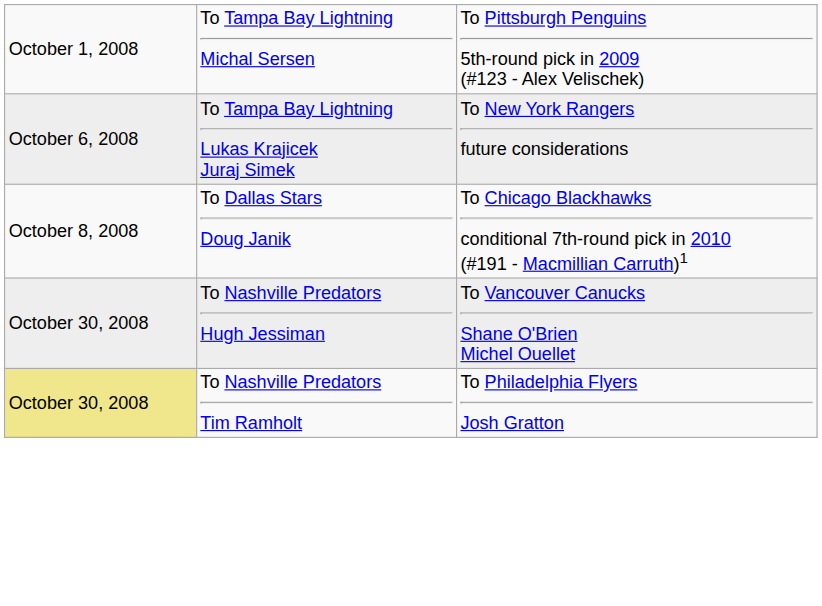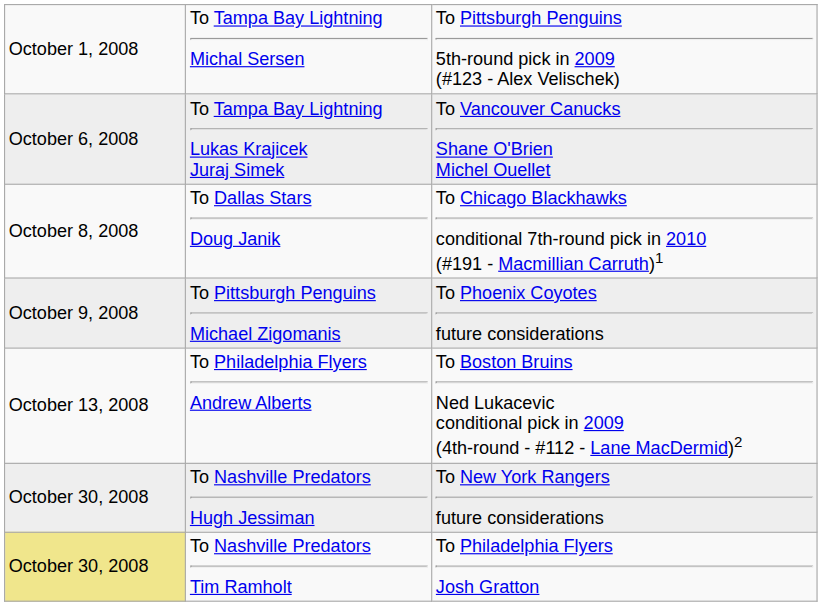To Tampa Bay Lightning Lukas Krajicek Juraj Simek | column 3: To New York Rangers future considerations -> To Vancouver Canucks Shane O'Brien Michel Ouellet
+ row: October 9, 2008 | To Pittsburgh Penguins Michael Zigomanis | To Phoenix Coyotes future considerations
+ row: October 13, 2008 | To Philadelphia Flyers Andrew Alberts | To Boston Bruins Ned Lukacevic conditional pick in 2009 (4th-round - #112 - Lane MacDermid)2
To Nashville Predators Hugh Jessiman | column 3: To Vancouver Canucks Shane O'Brien Michel Ouellet -> To New York Rangers future considerations
